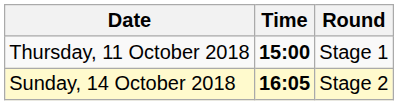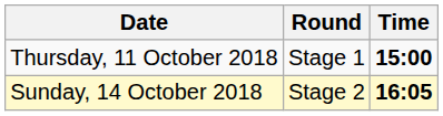columns swapped: Time <-> Round
